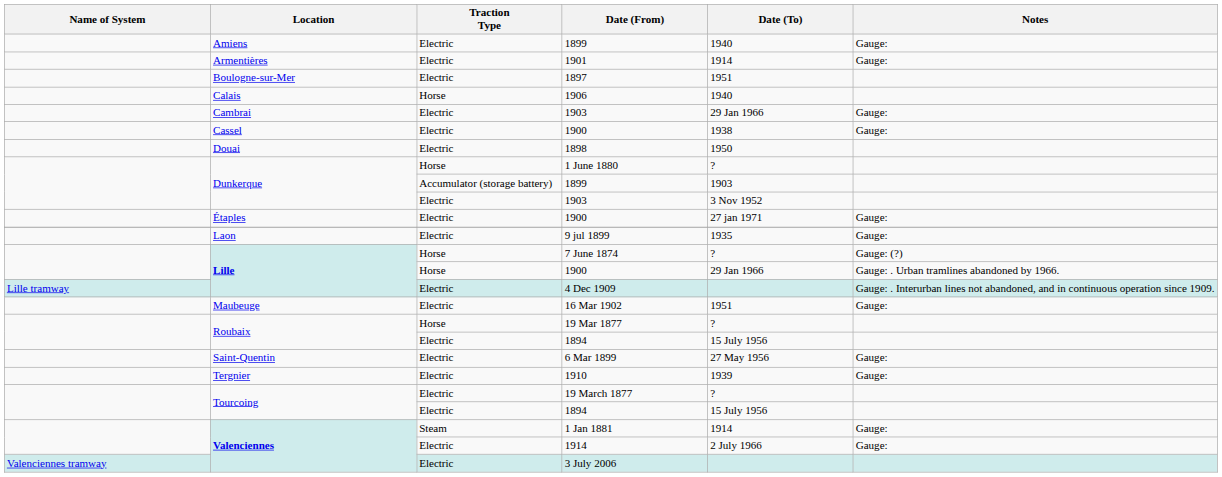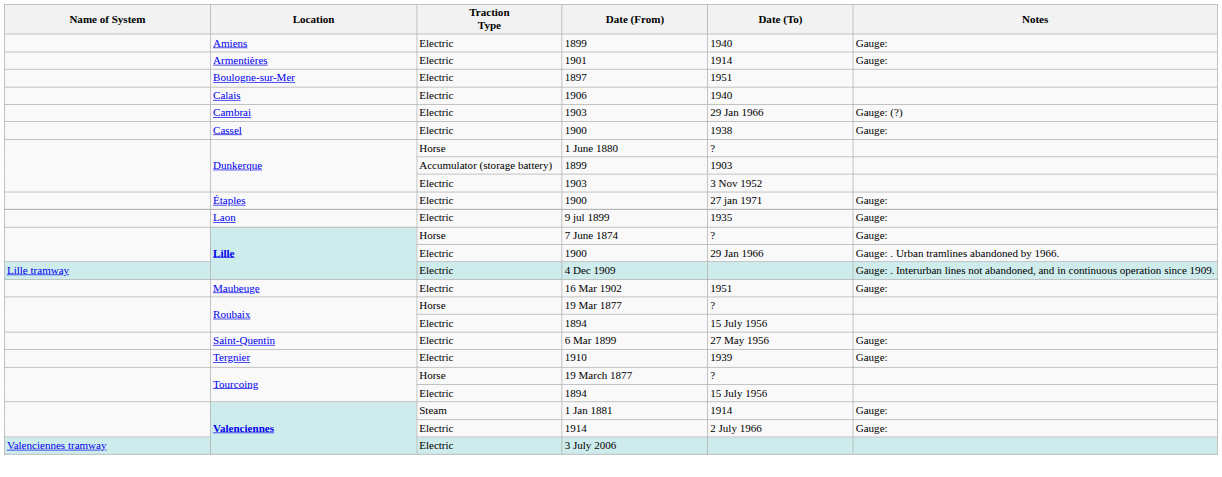1906 | Traction Type: Horse -> Electric
Cambrai / 1903 | Notes: Gauge: -> Gauge: (?)
- row: Douai | Electric | 1898 | 1950
7 June 1874 | Notes: Gauge: (?) -> Gauge:
Lille / 1900 | Traction Type: Horse -> Electric
19 March 1877 | Traction Type: Electric -> Horse
